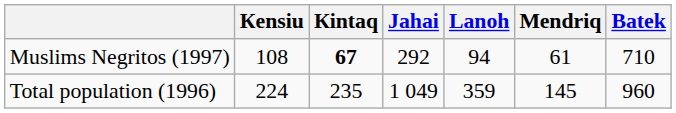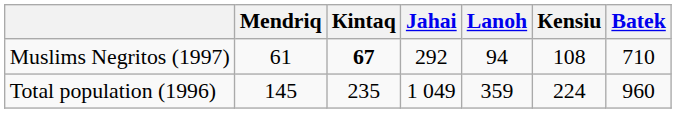columns swapped: Кensiu <-> Меndriq
